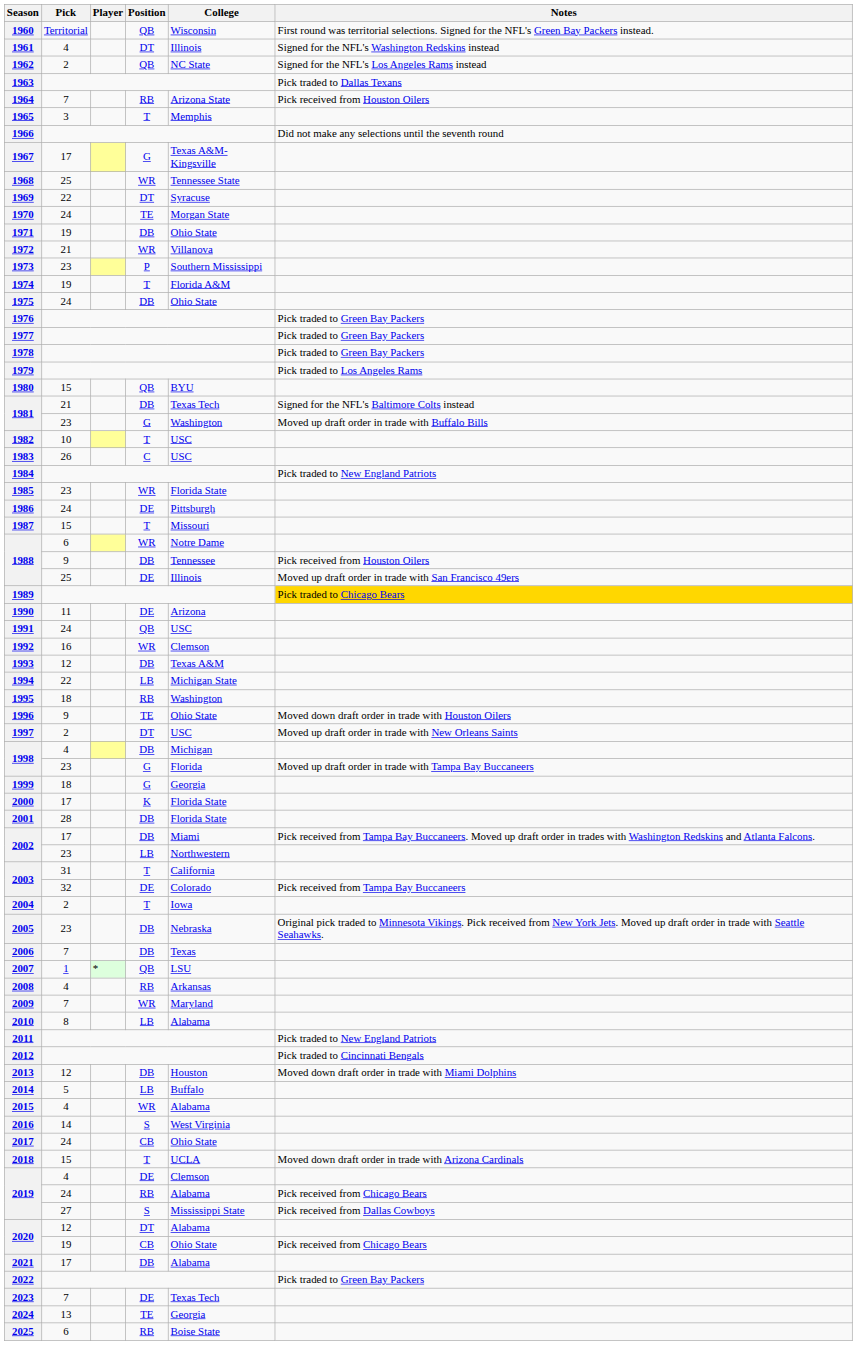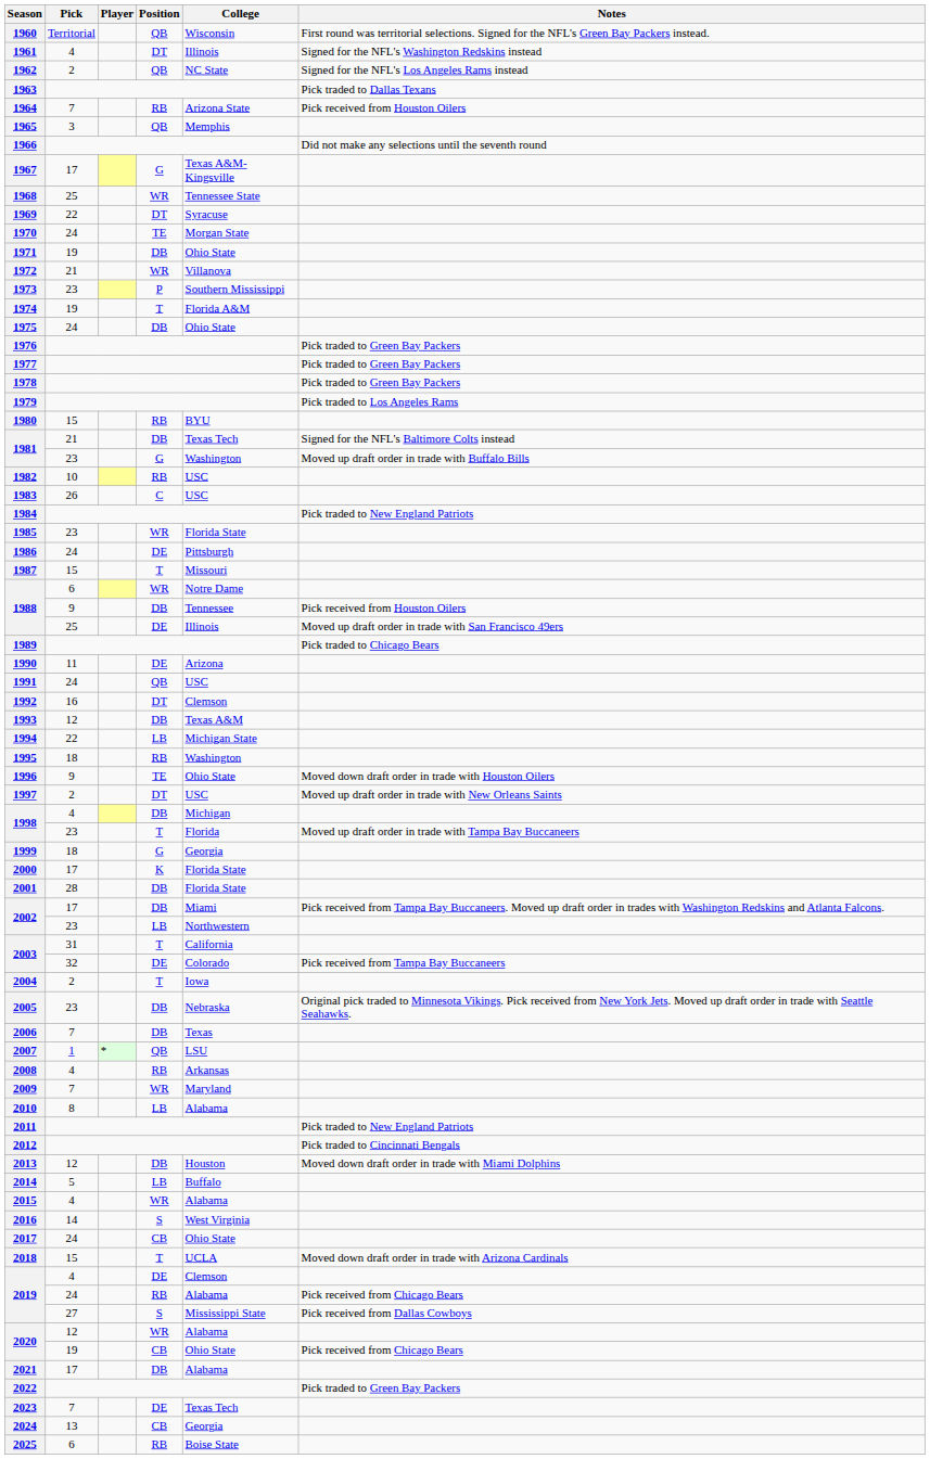1965 | Position: T -> QB
1980 | Position: QB -> RB
1982 | Position: T -> RB
1989 | Notes: gold background -> no background
1992 | Position: WR -> DT
1998 / 23 | Position: G -> T
2020 / 12 | Position: DT -> WR
2024 | Position: TE -> CB
